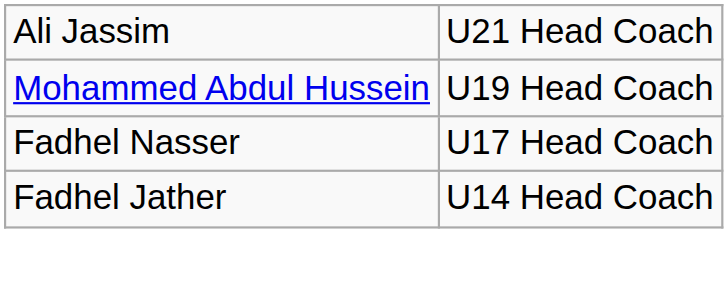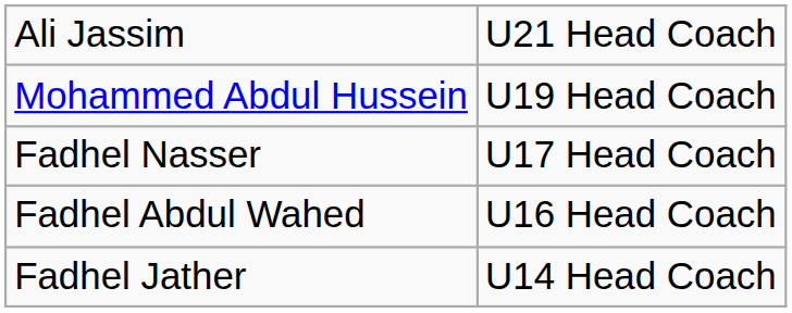+ row: Fadhel Abdul Wahed | U16 Head Coach
